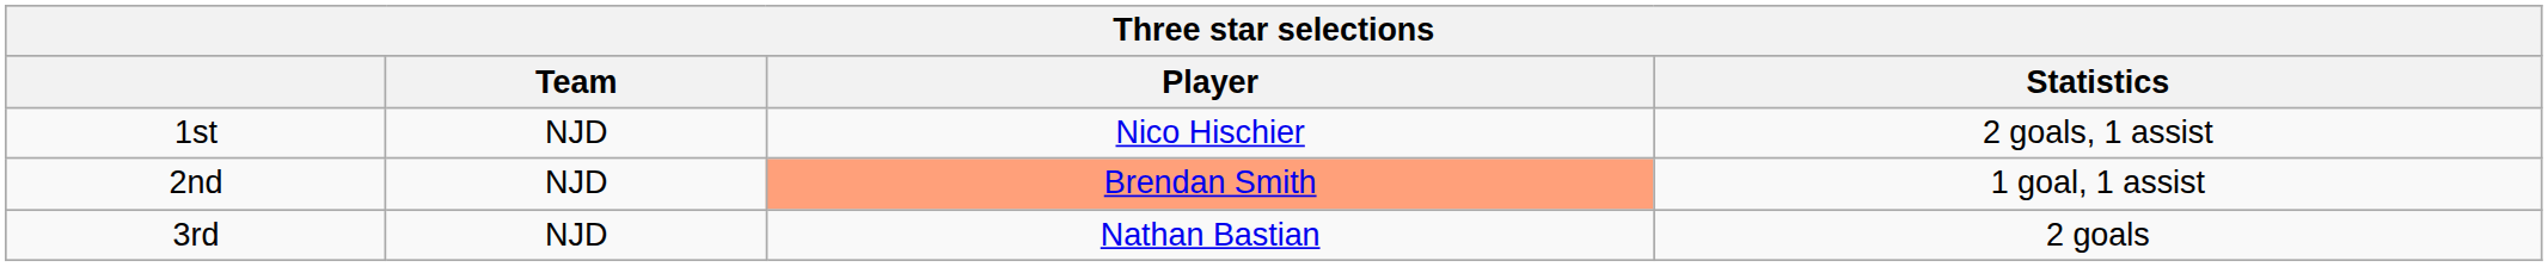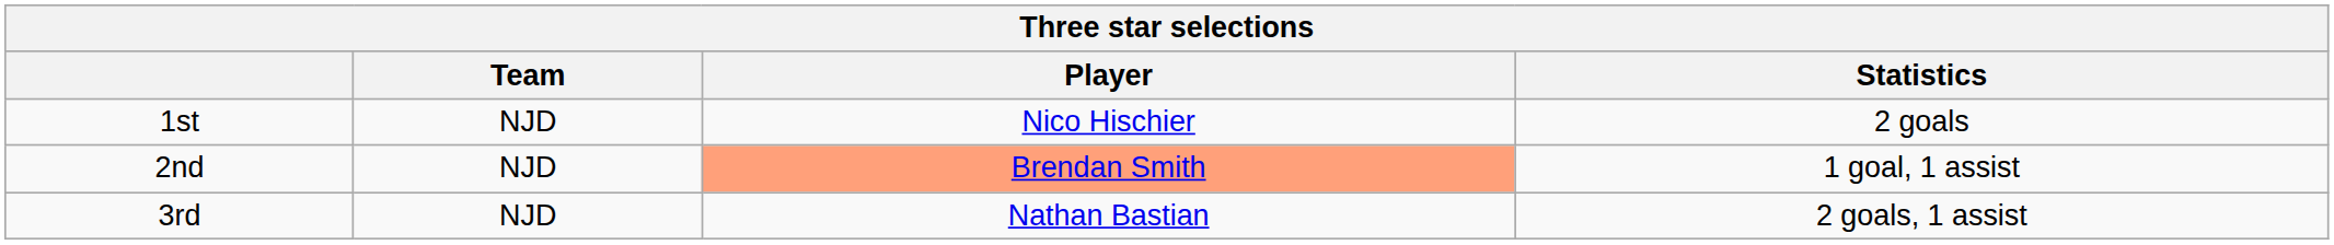1st | Statistics: 2 goals, 1 assist -> 2 goals
3rd | Statistics: 2 goals -> 2 goals, 1 assist
